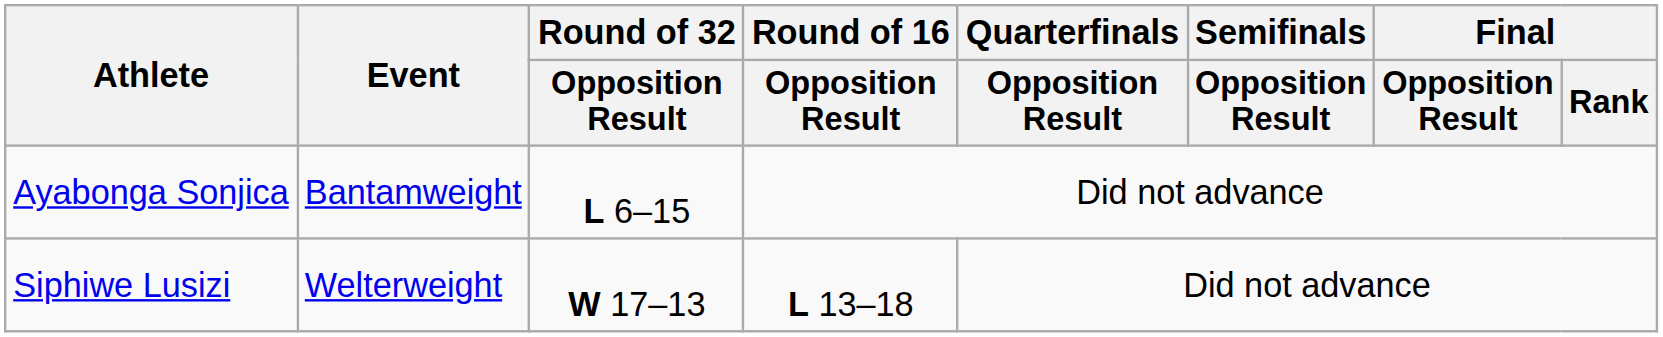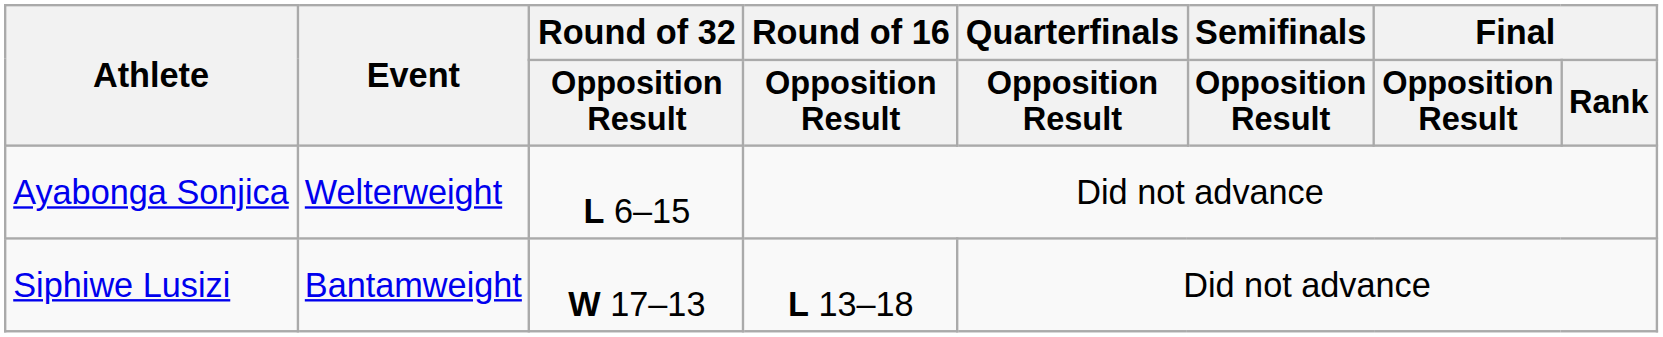Ayabonga Sonjica | Event: Bantamweight -> Welterweight
Siphiwe Lusizi | Event: Welterweight -> Bantamweight
